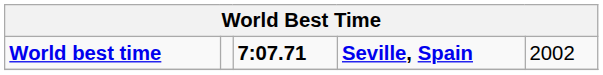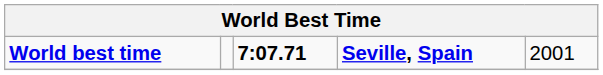World best time | column 5: 2002 -> 2001
